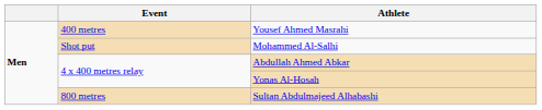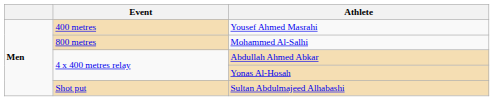Mohammed Al-Salhi | Event: Shot put -> 800 metres
Sultan Abdulmajeed Alhabashi | Event: 800 metres -> Shot put
